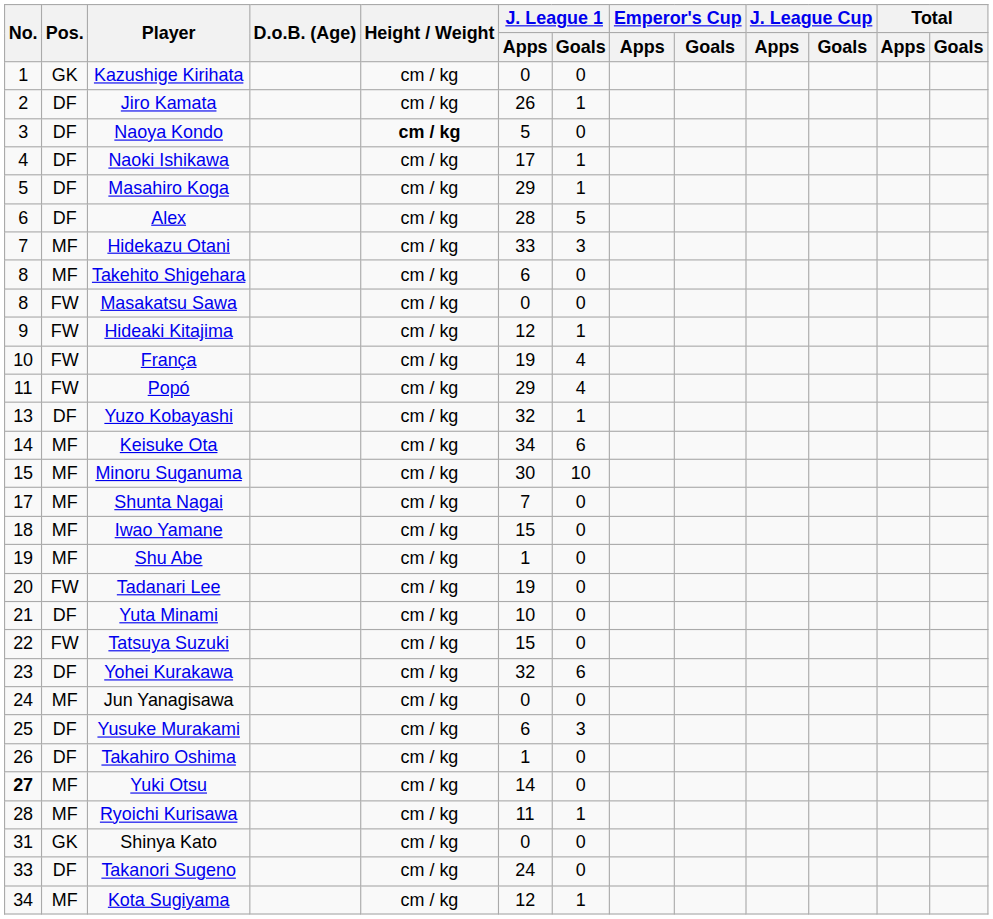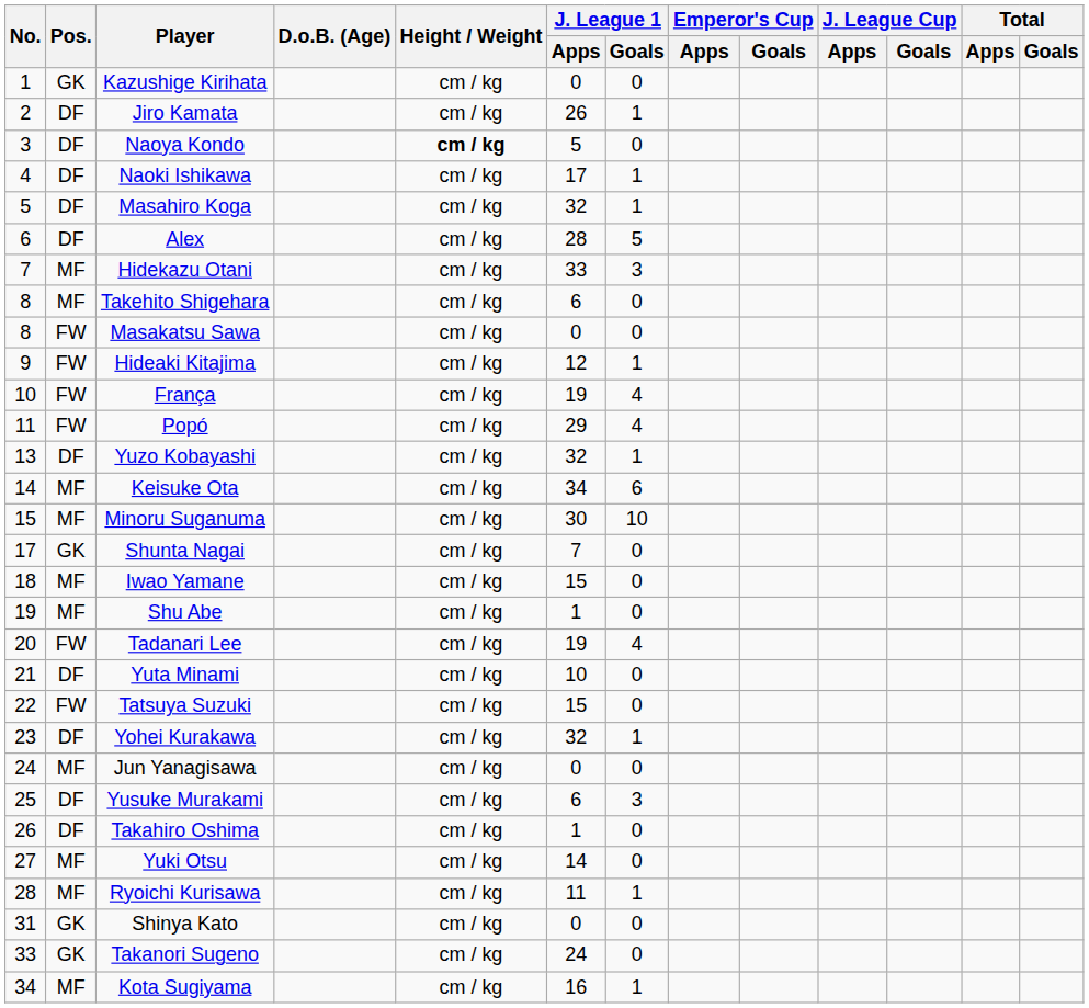Masahiro Koga | J. League 1 / Apps: 29 -> 32
Shunta Nagai | Pos.: MF -> GK
Tadanari Lee | J. League 1 / Goals: 0 -> 4
Yohei Kurakawa | J. League 1 / Goals: 6 -> 1
Yuki Otsu | No.: bold -> normal
Takanori Sugeno | Pos.: DF -> GK
Kota Sugiyama | J. League 1 / Apps: 12 -> 16
